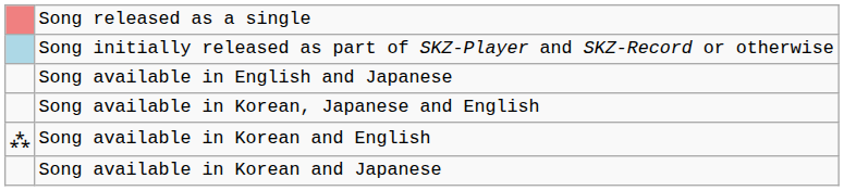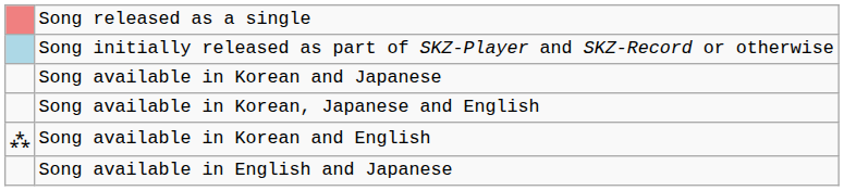rows swapped: Song available in Korean and Japanese <-> Song available in English and Japanese
